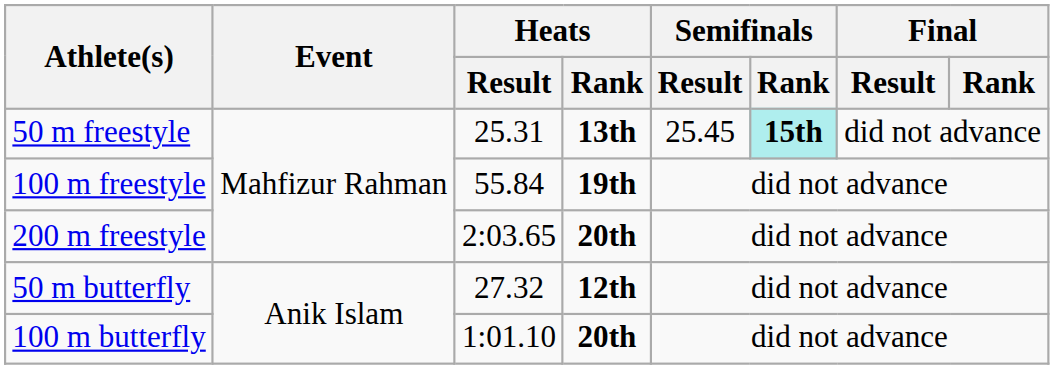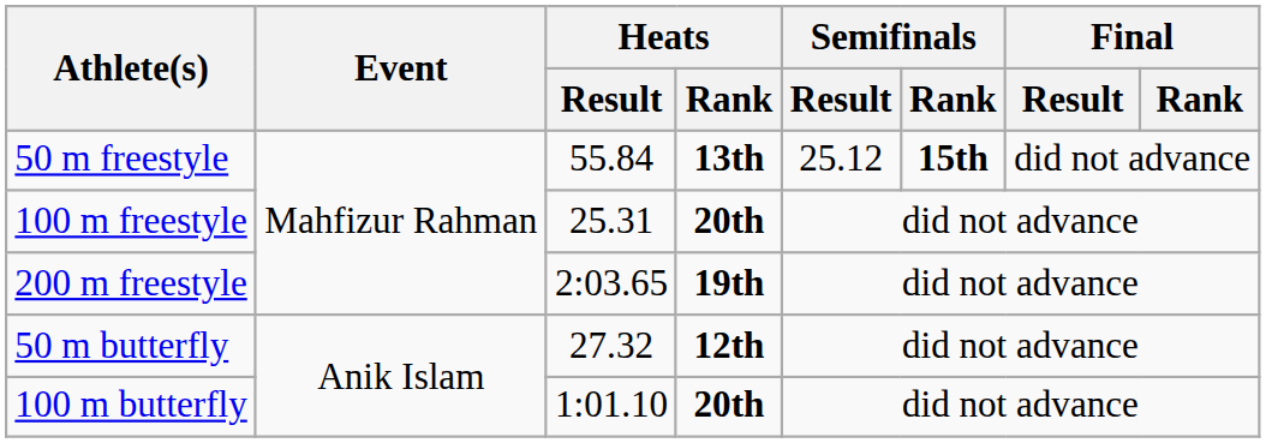50 m freestyle | Heats / Result: 25.31 -> 55.84
50 m freestyle | Semifinals / Result: 25.45 -> 25.12
50 m freestyle | Semifinals / Rank: paleturquoise background -> no background
100 m freestyle | Heats / Result: 55.84 -> 25.31
100 m freestyle | Heats / Rank: 19th -> 20th
200 m freestyle | Heats / Rank: 20th -> 19th
